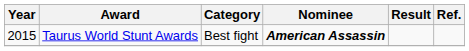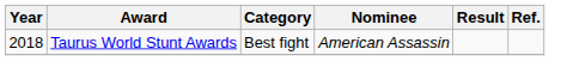Taurus World Stunt Awards | Year: 2015 -> 2018
Taurus World Stunt Awards | Nominee: bold -> normal
